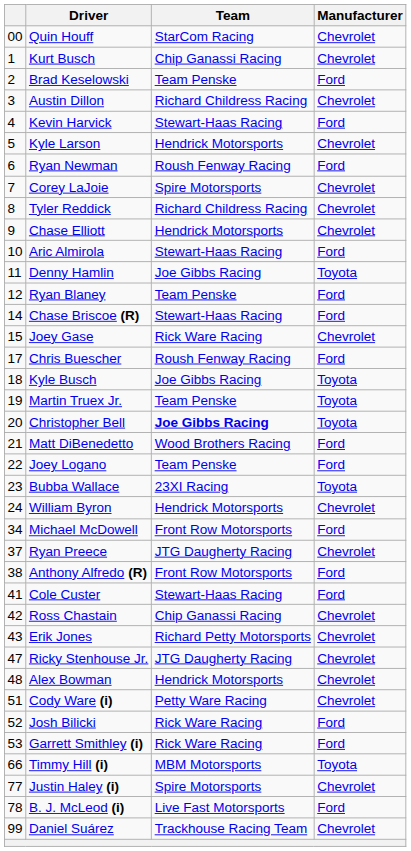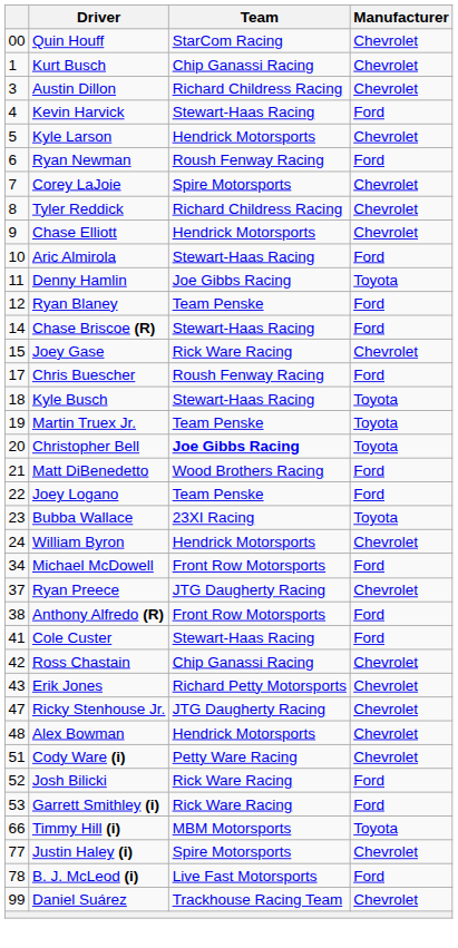- row: 2 | Brad Keselowski | Team Penske | Ford
Kyle Busch | Team: Joe Gibbs Racing -> Stewart-Haas Racing
